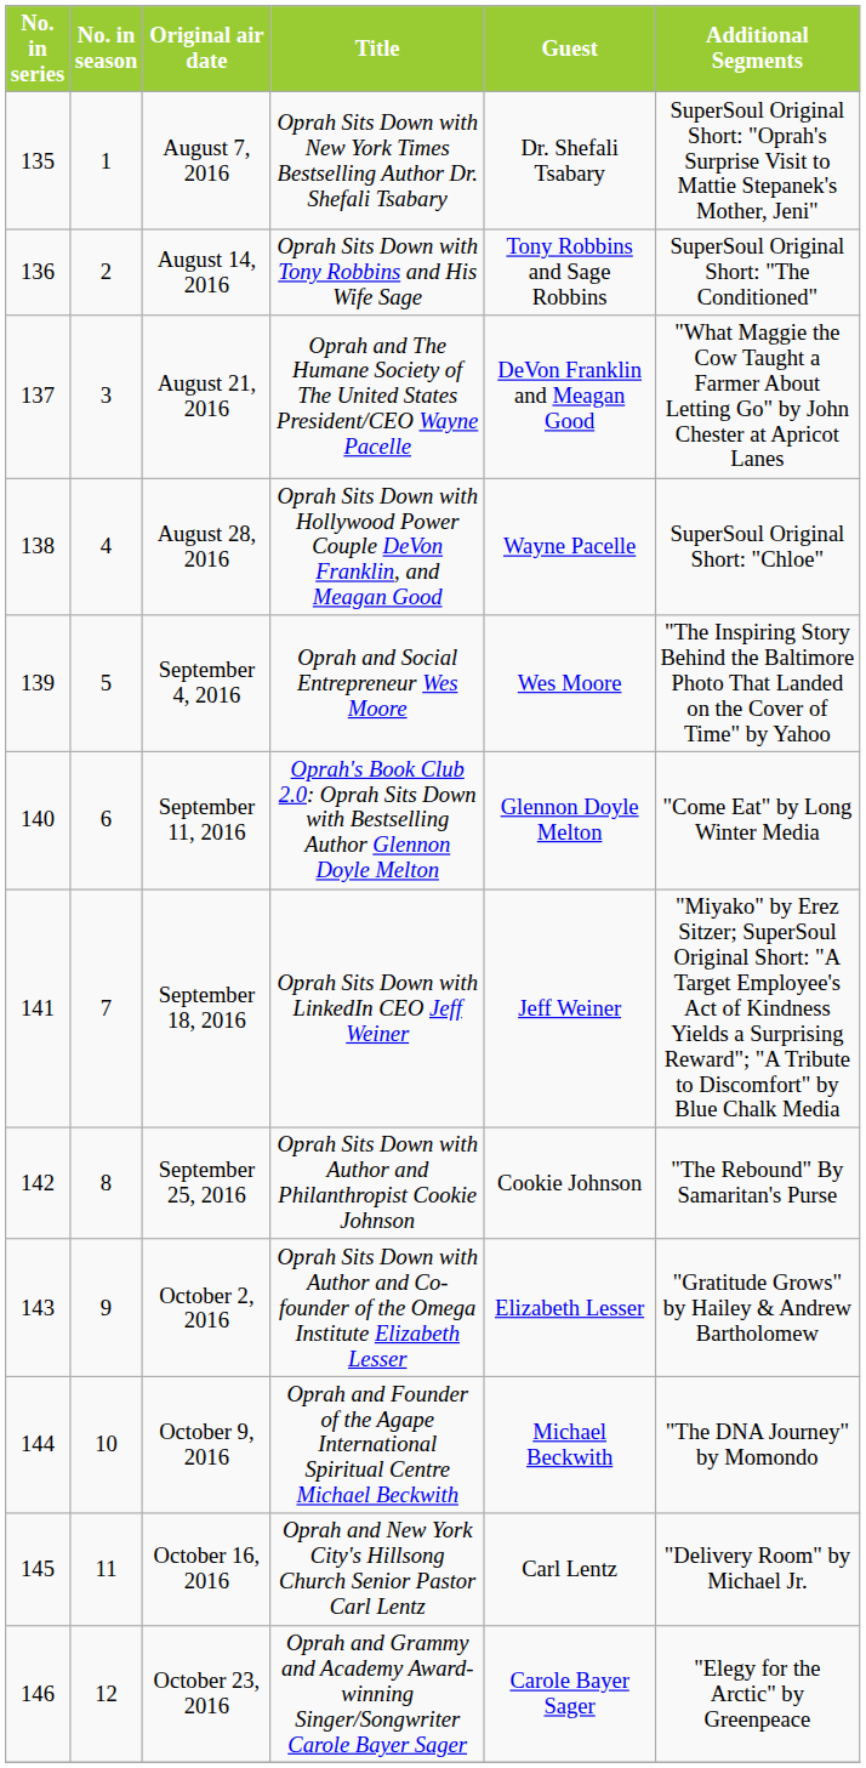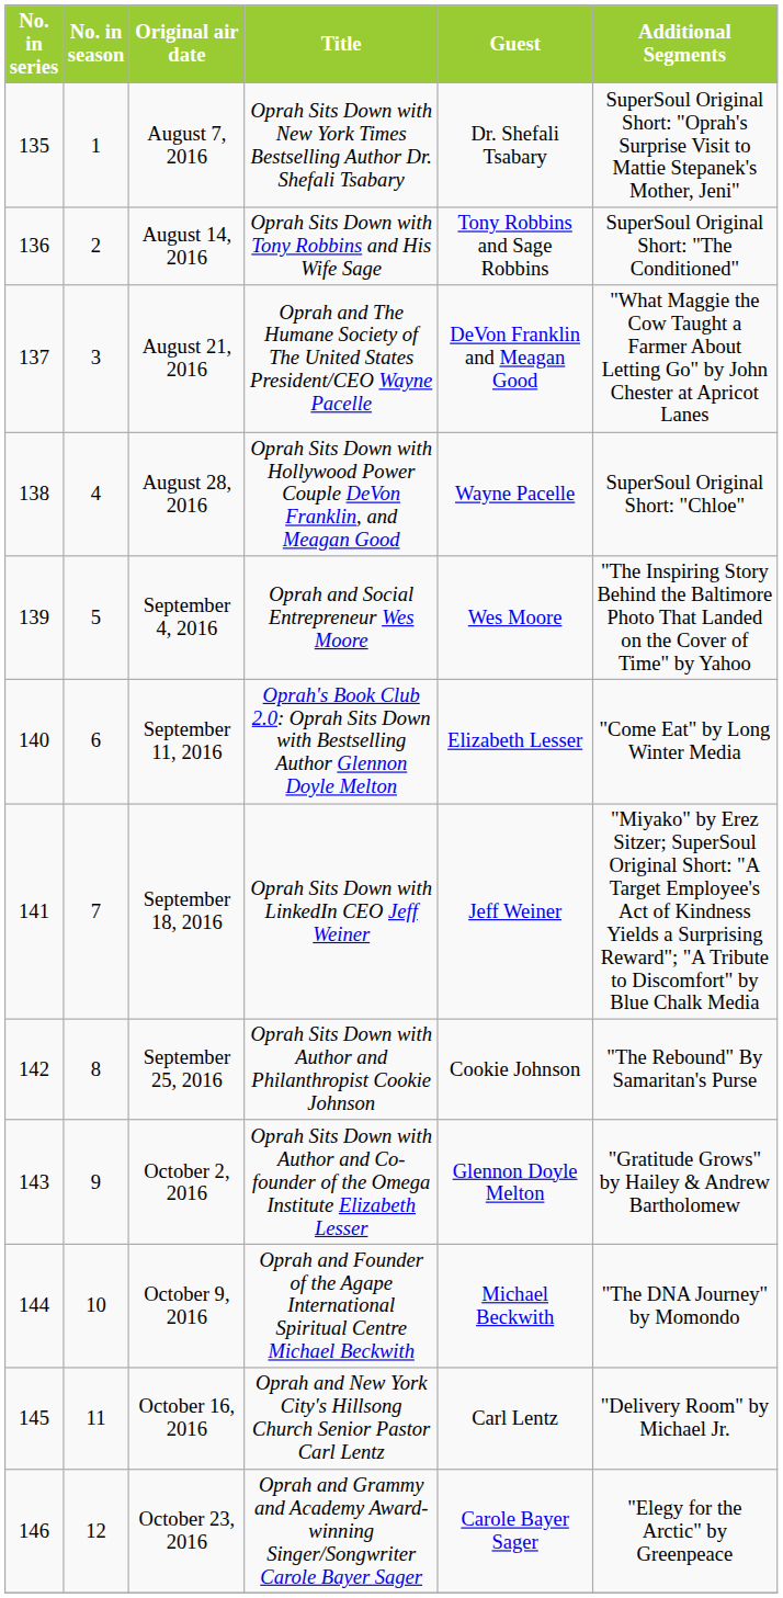September 11, 2016 | Guest: Glennon Doyle Melton -> Elizabeth Lesser
October 2, 2016 | Guest: Elizabeth Lesser -> Glennon Doyle Melton
